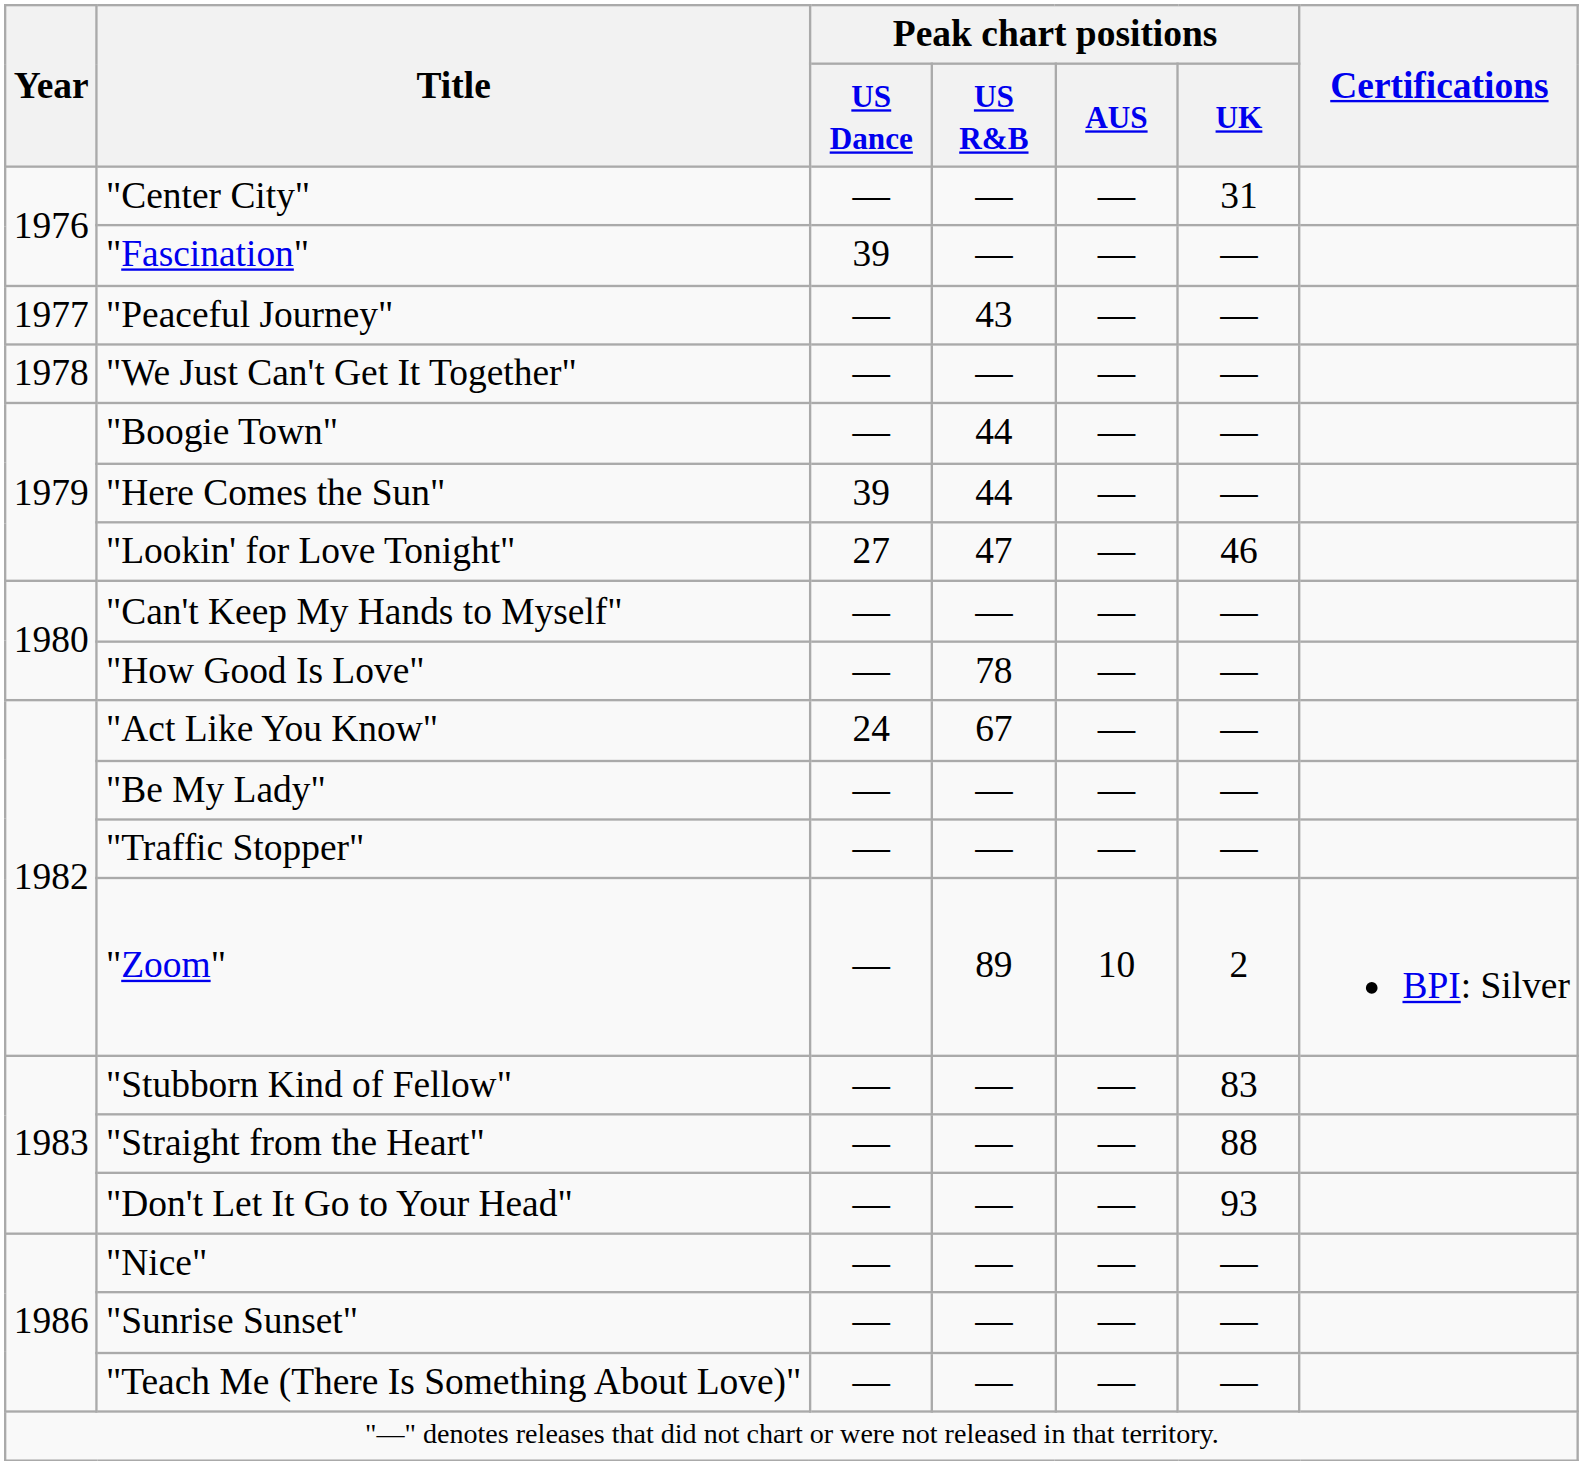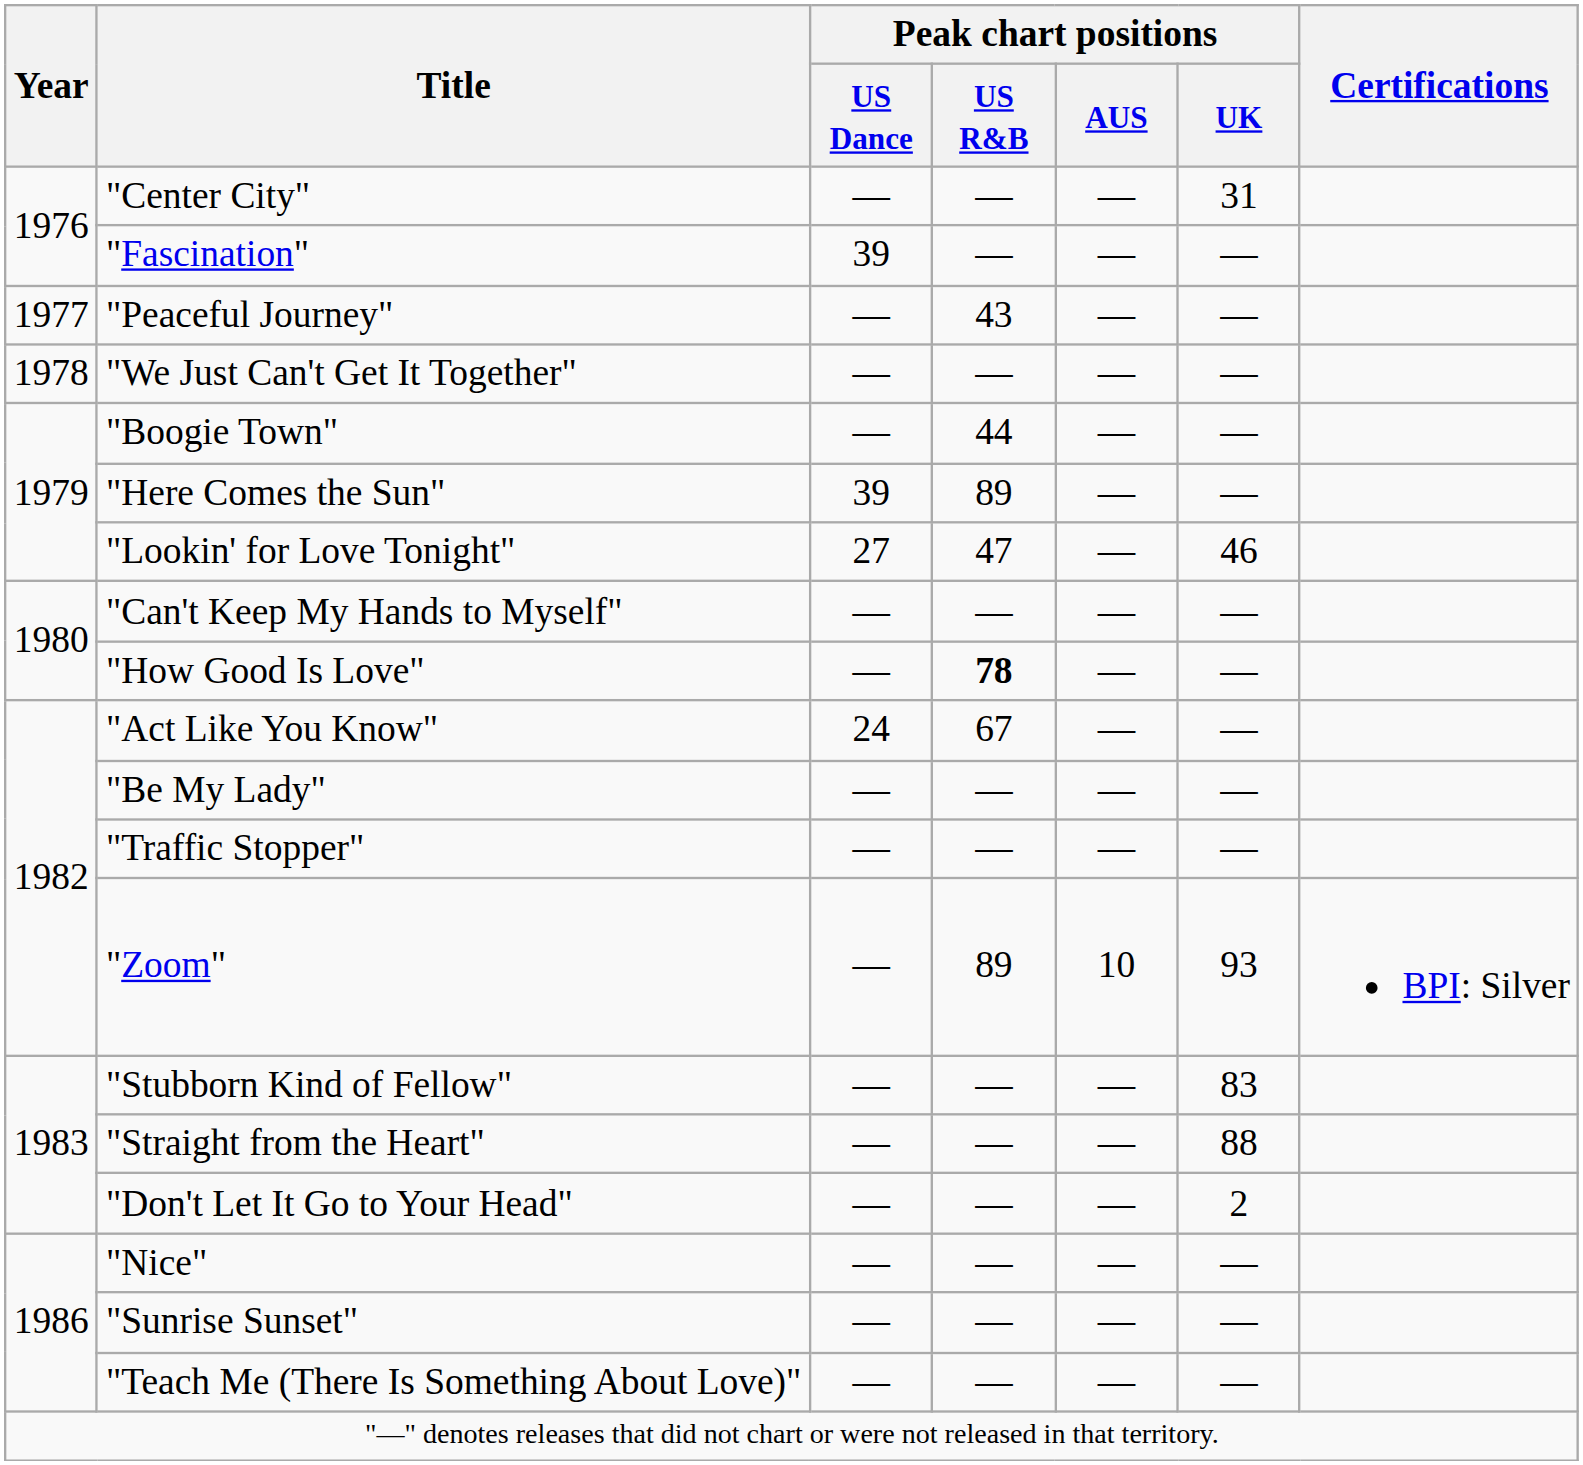"Here Comes the Sun" | Peak chart positions / US R&B: 44 -> 89
"How Good Is Love" | Peak chart positions / US R&B: normal -> bold
"Zoom" | Peak chart positions / UK: 2 -> 93
"Don't Let It Go to Your Head" | Peak chart positions / UK: 93 -> 2
